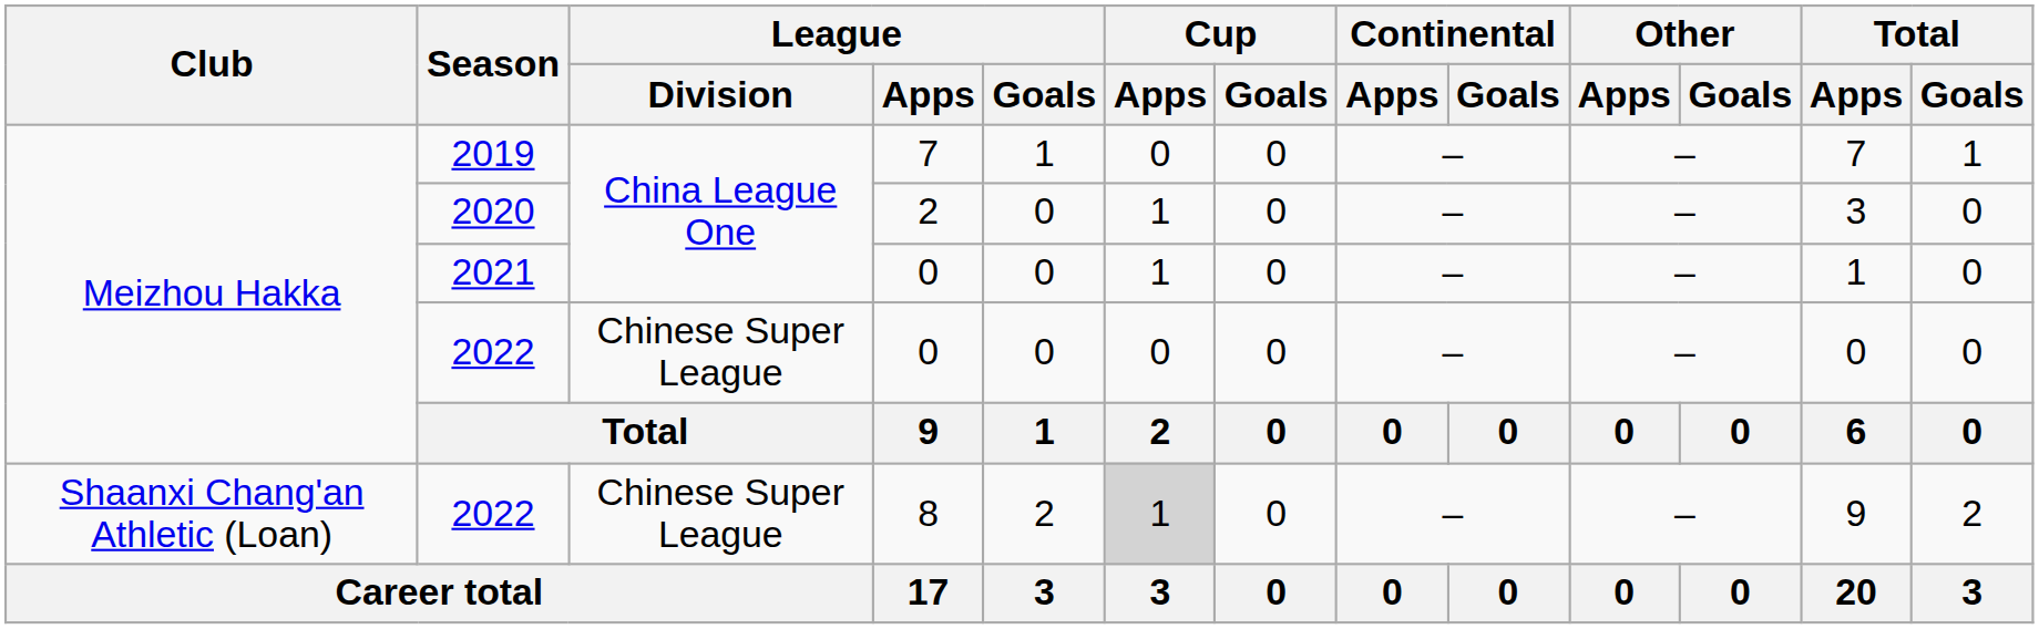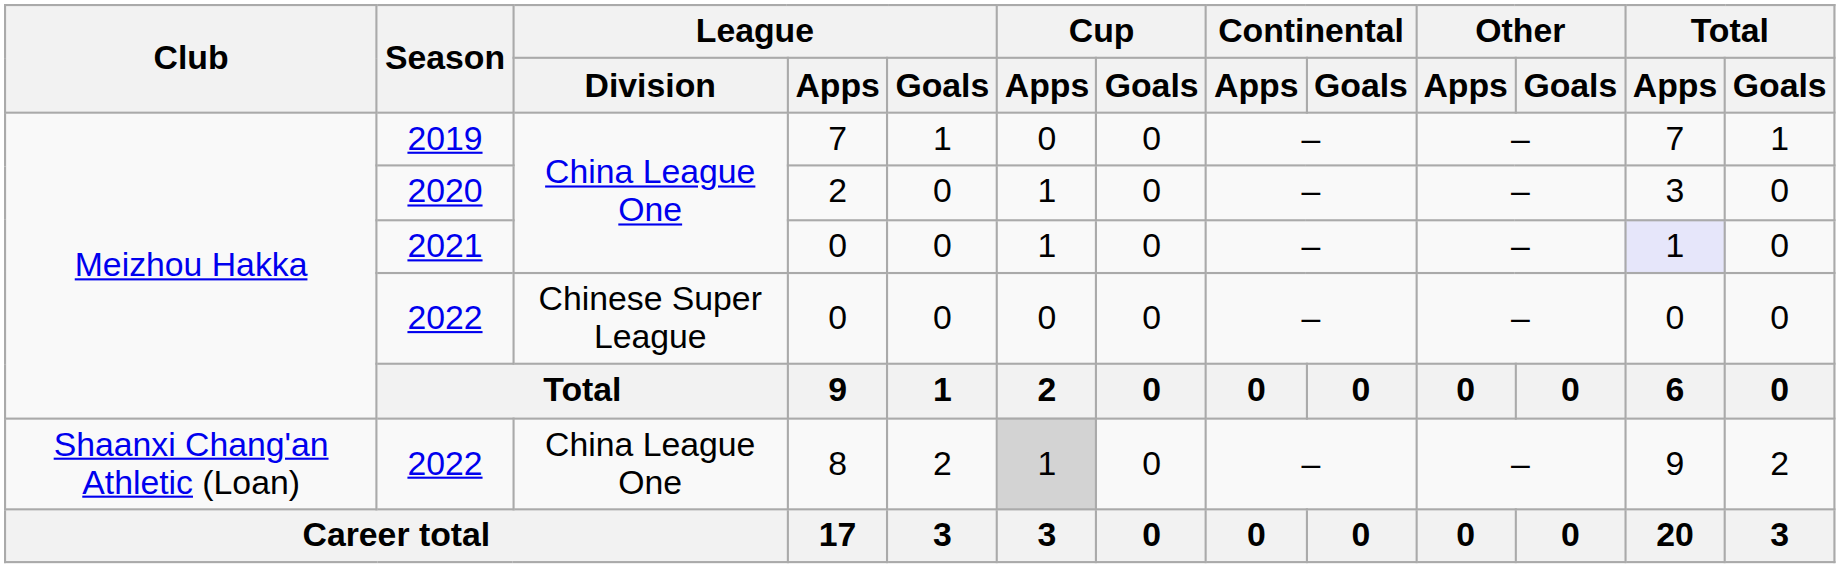2021 | Total / Apps: no background -> lavender background
2022 / 8 | League / Division: Chinese Super League -> China League One
